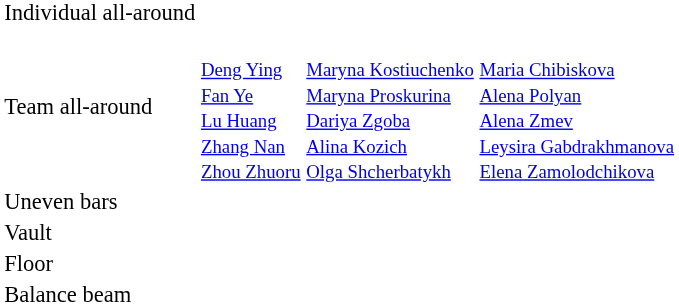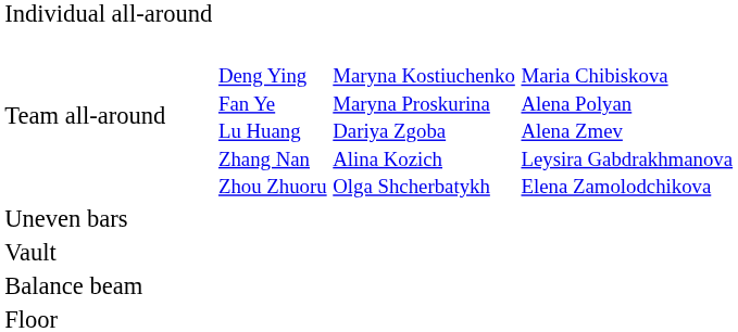rows swapped: Floor <-> Balance beam
